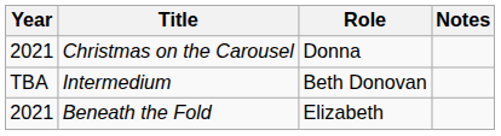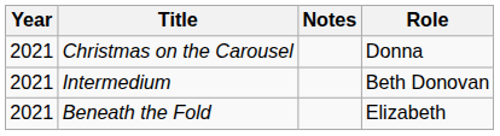columns swapped: Role <-> Notes
Intermedium | Year: TBA -> 2021
